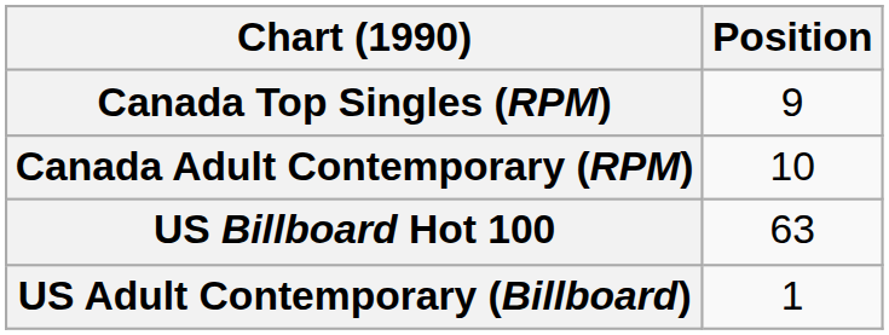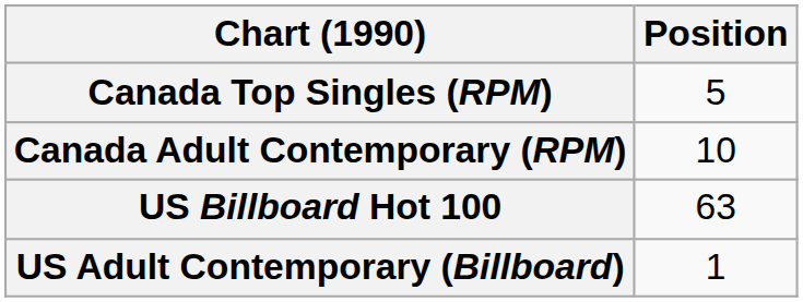Canada Top Singles (RPM) | Position: 9 -> 5
